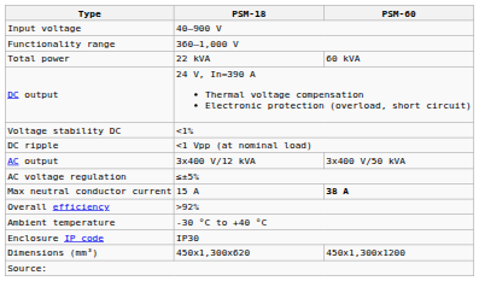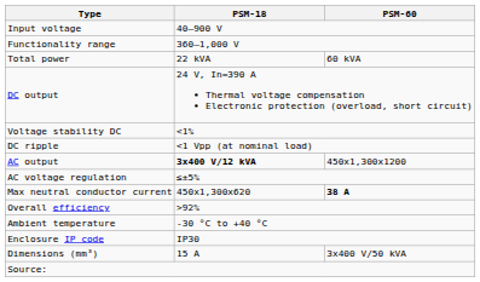AC output | PSM-18: normal -> bold
AC output | PSM-60: 3x400 V/50 kVA -> 450x1,300x1200
Max neutral conductor current | PSM-18: 15 A -> 450x1,300x620
Dimensions (mm³) | PSM-18: 450x1,300x620 -> 15 A
Dimensions (mm³) | PSM-60: 450x1,300x1200 -> 3x400 V/50 kVA
